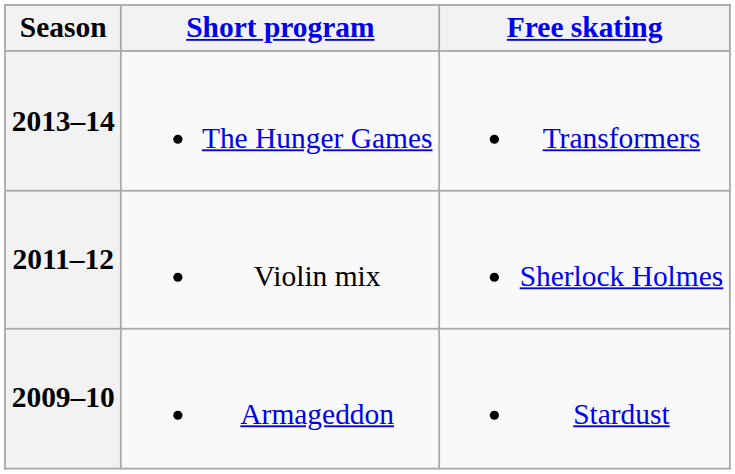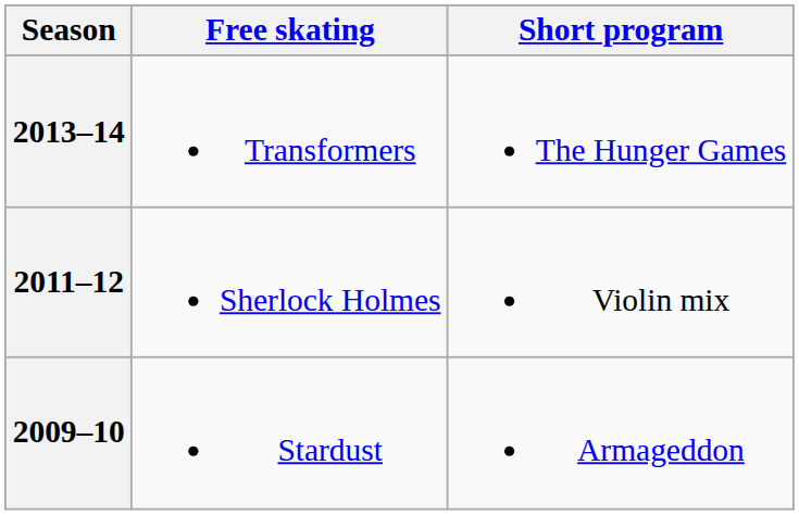columns swapped: Short program <-> Free skating
